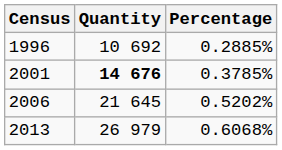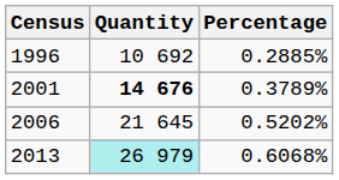2001 | Percentage: 0.3785% -> 0.3789%
2013 | Quantity: no background -> paleturquoise background
